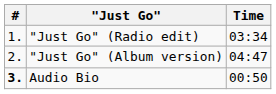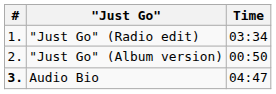"Just Go" (Album version) | Time: 04:47 -> 00:50
Audio Bio | Time: 00:50 -> 04:47
